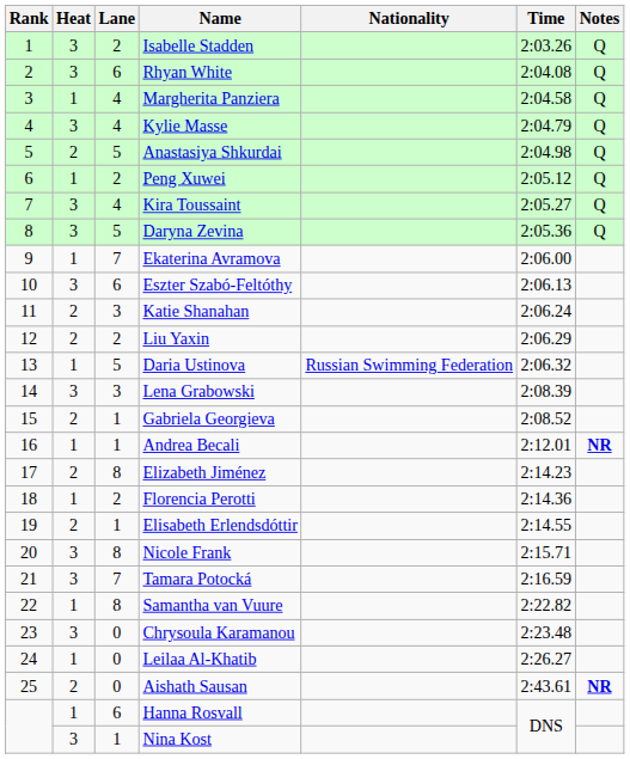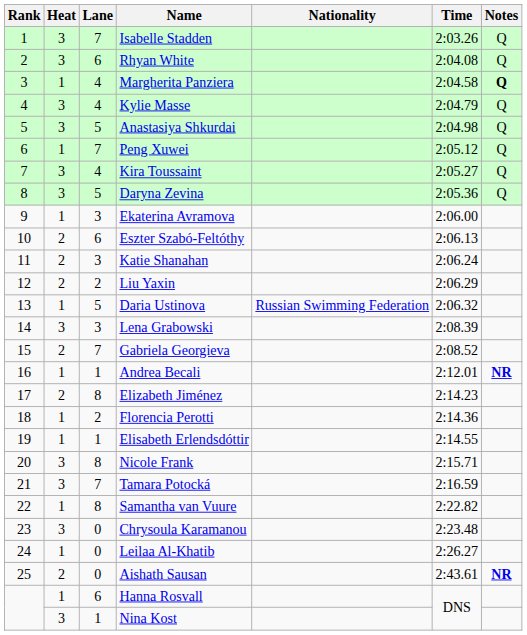Isabelle Stadden | Lane: 2 -> 7
Margherita Panziera | Notes: normal -> bold
Anastasiya Shkurdai | Heat: 2 -> 3
Peng Xuwei | Lane: 2 -> 7
Ekaterina Avramova | Lane: 7 -> 3
Eszter Szabó-Feltóthy | Heat: 3 -> 2
Gabriela Georgieva | Lane: 1 -> 7
Elisabeth Erlendsdóttir | Heat: 2 -> 1
